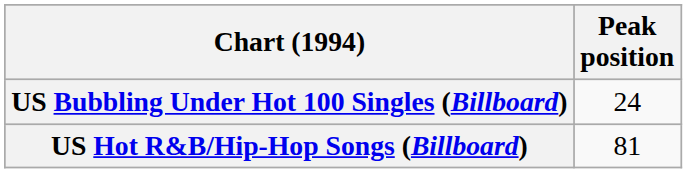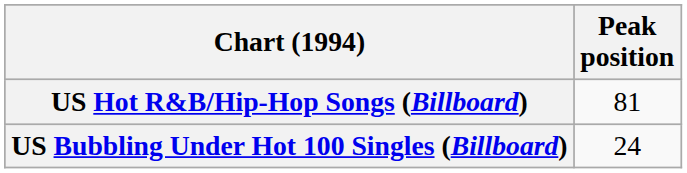rows swapped: US Bubbling Under Hot 100 Singles (Billboard) <-> US Hot R&B/Hip-Hop Songs (Billboard)
